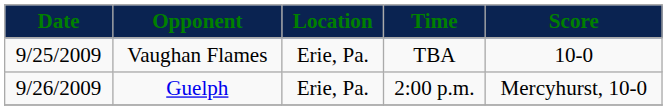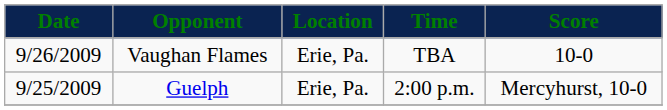Vaughan Flames | Date: 9/25/2009 -> 9/26/2009
Guelph | Date: 9/26/2009 -> 9/25/2009
